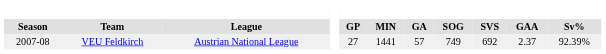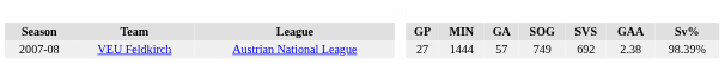VEU Feldkirch | MIN: 1441 -> 1444
VEU Feldkirch | GAA: 2.37 -> 2.38
VEU Feldkirch | Sv%: 92.39% -> 98.39%
